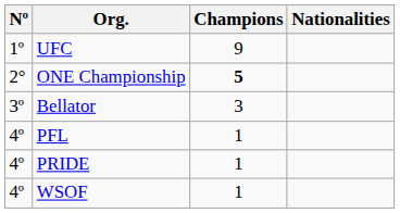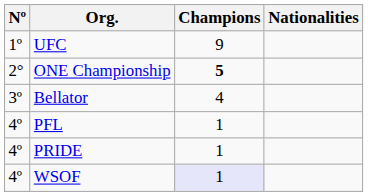Bellator | Champions: 3 -> 4
WSOF | Champions: no background -> lavender background
